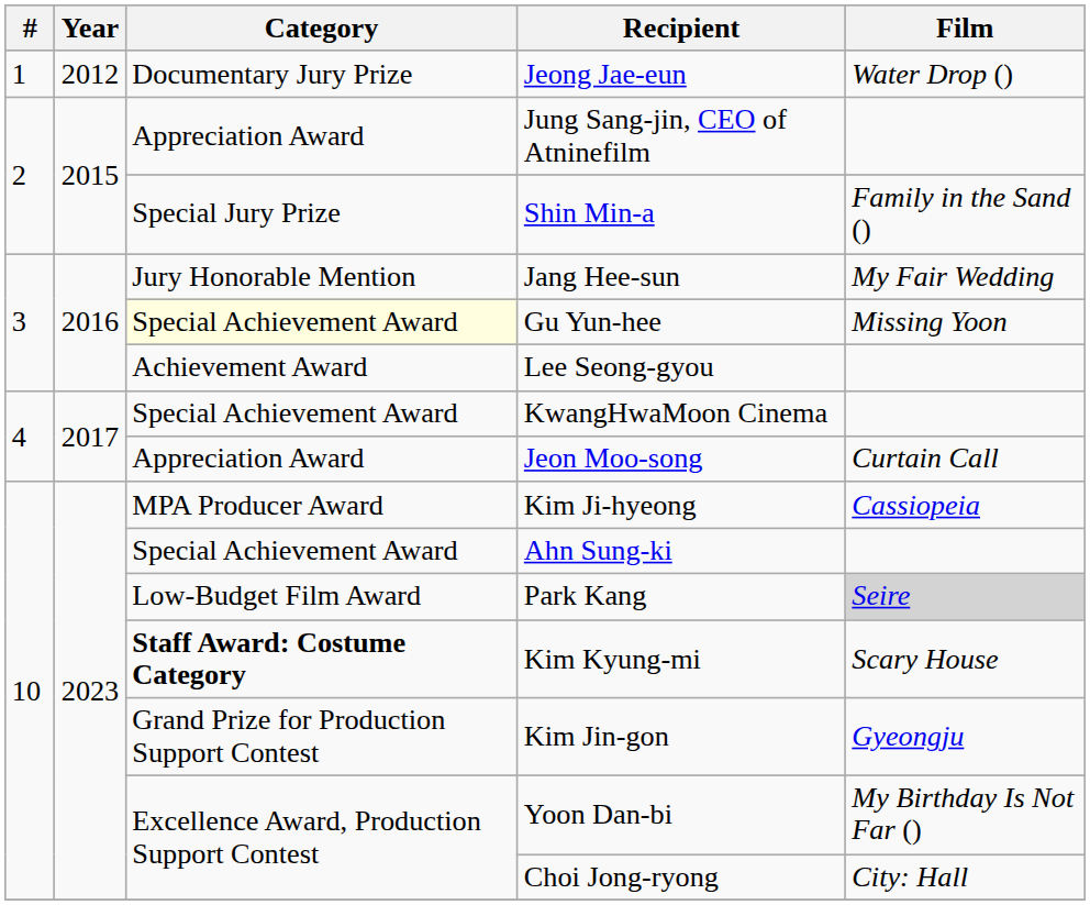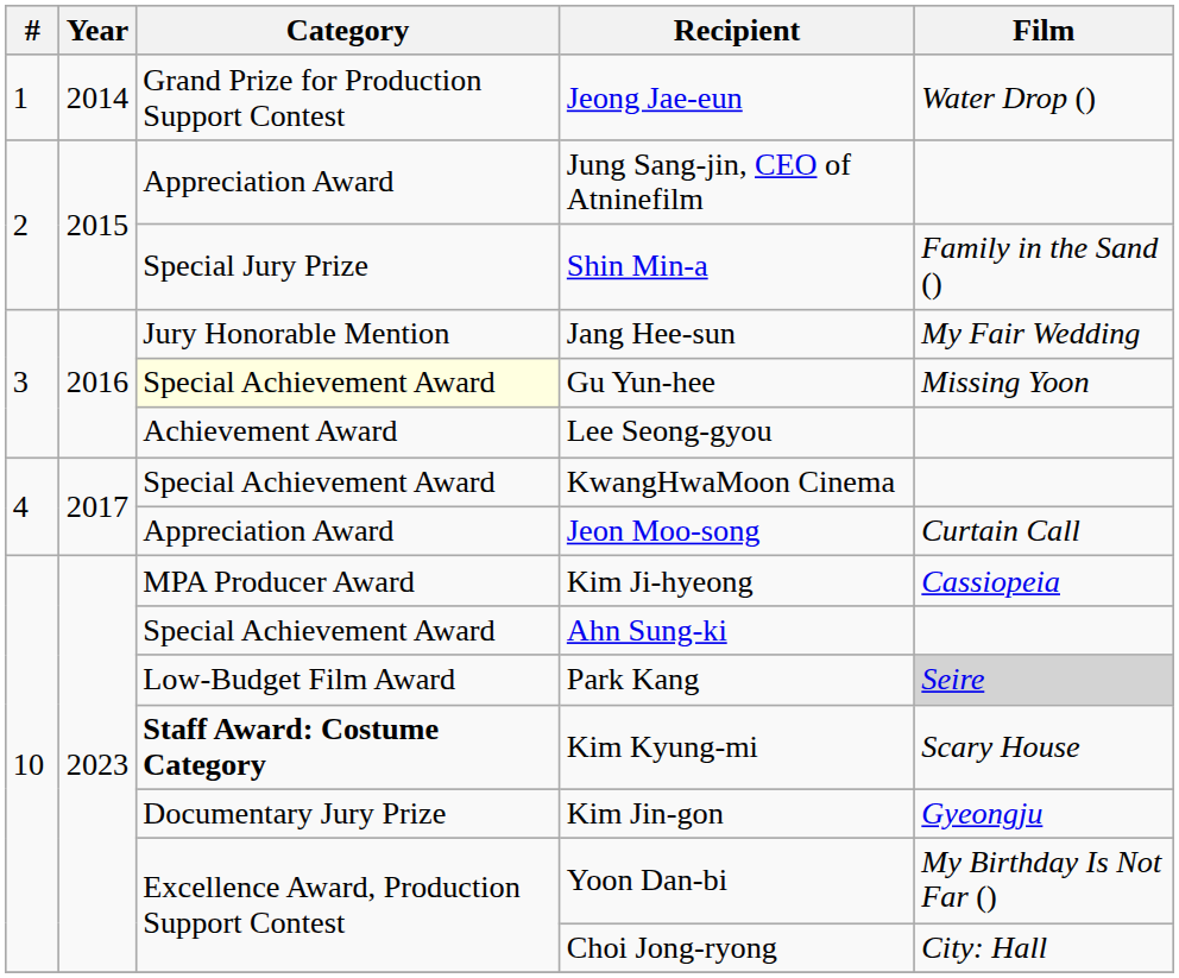Jeong Jae-eun | Year: 2012 -> 2014
Jeong Jae-eun | Category: Documentary Jury Prize -> Grand Prize for Production Support Contest
Kim Jin-gon | Category: Grand Prize for Production Support Contest -> Documentary Jury Prize
